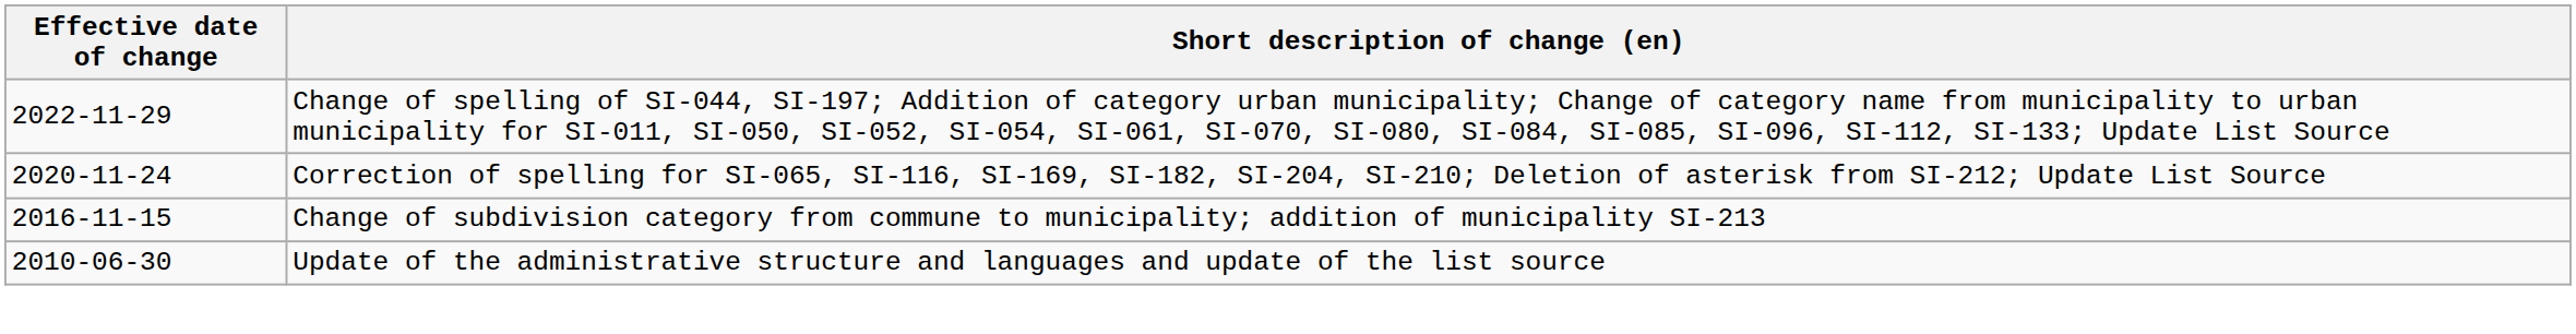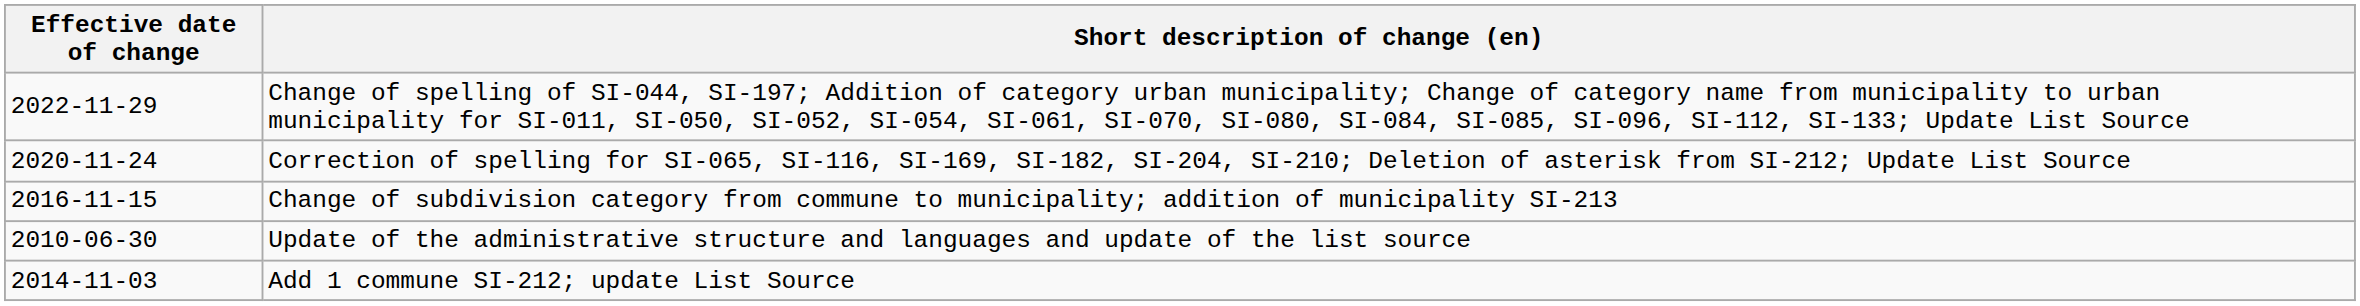+ row: 2014-11-03 | Add 1 commune SI-212; update List Source
